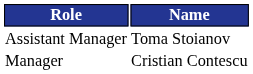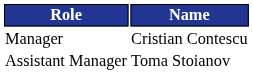rows swapped: Manager <-> Assistant Manager
